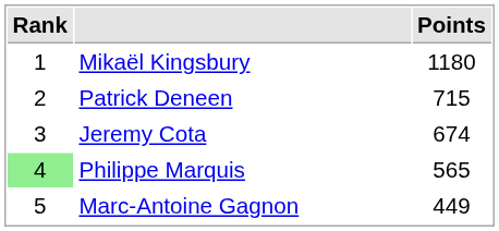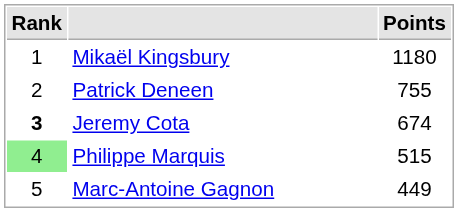Patrick Deneen | Points: 715 -> 755
Jeremy Cota | Rank: normal -> bold
Philippe Marquis | Points: 565 -> 515
